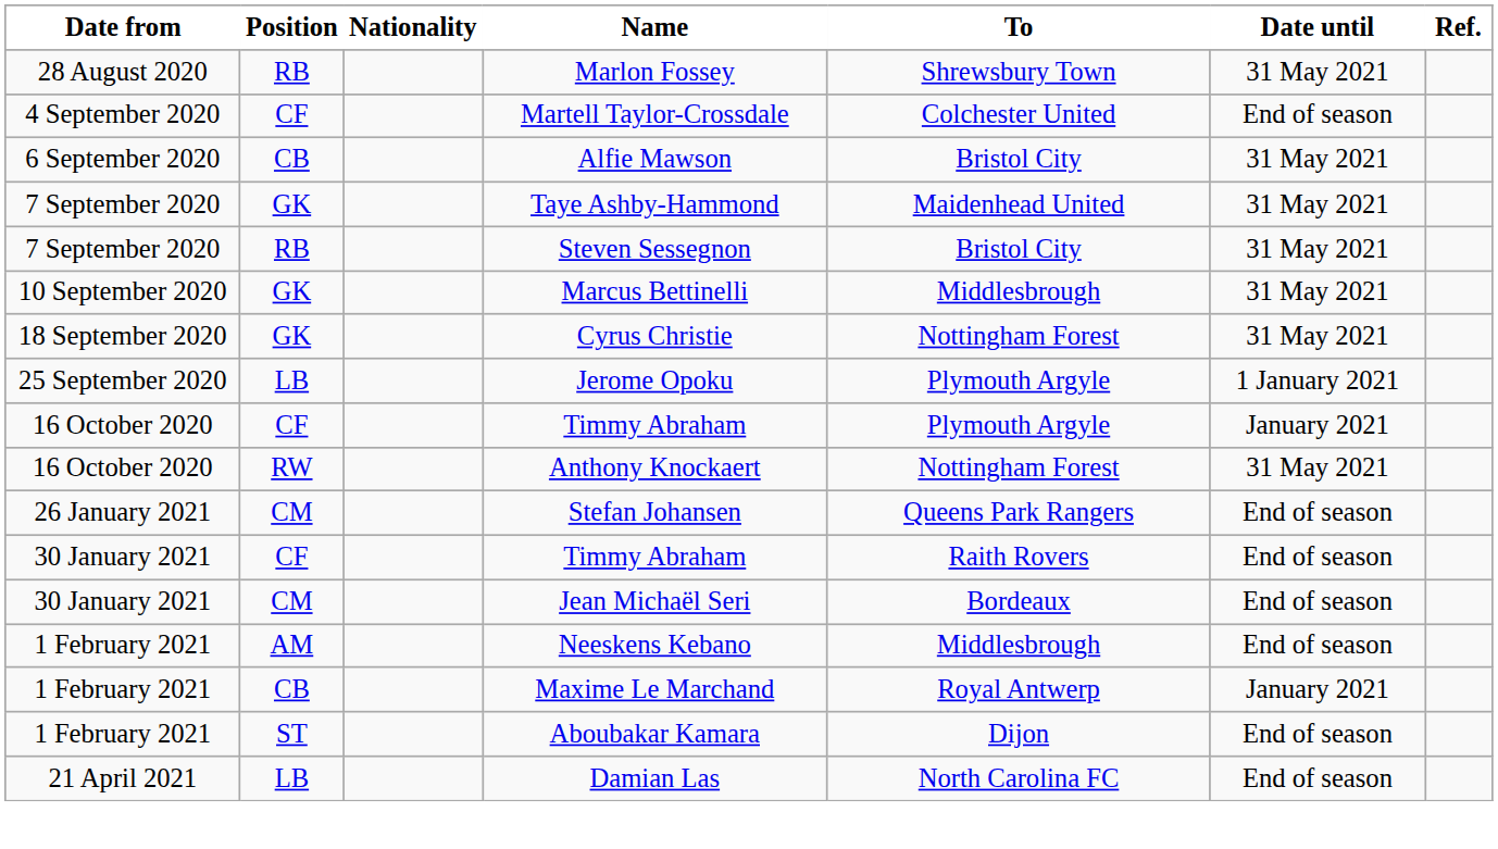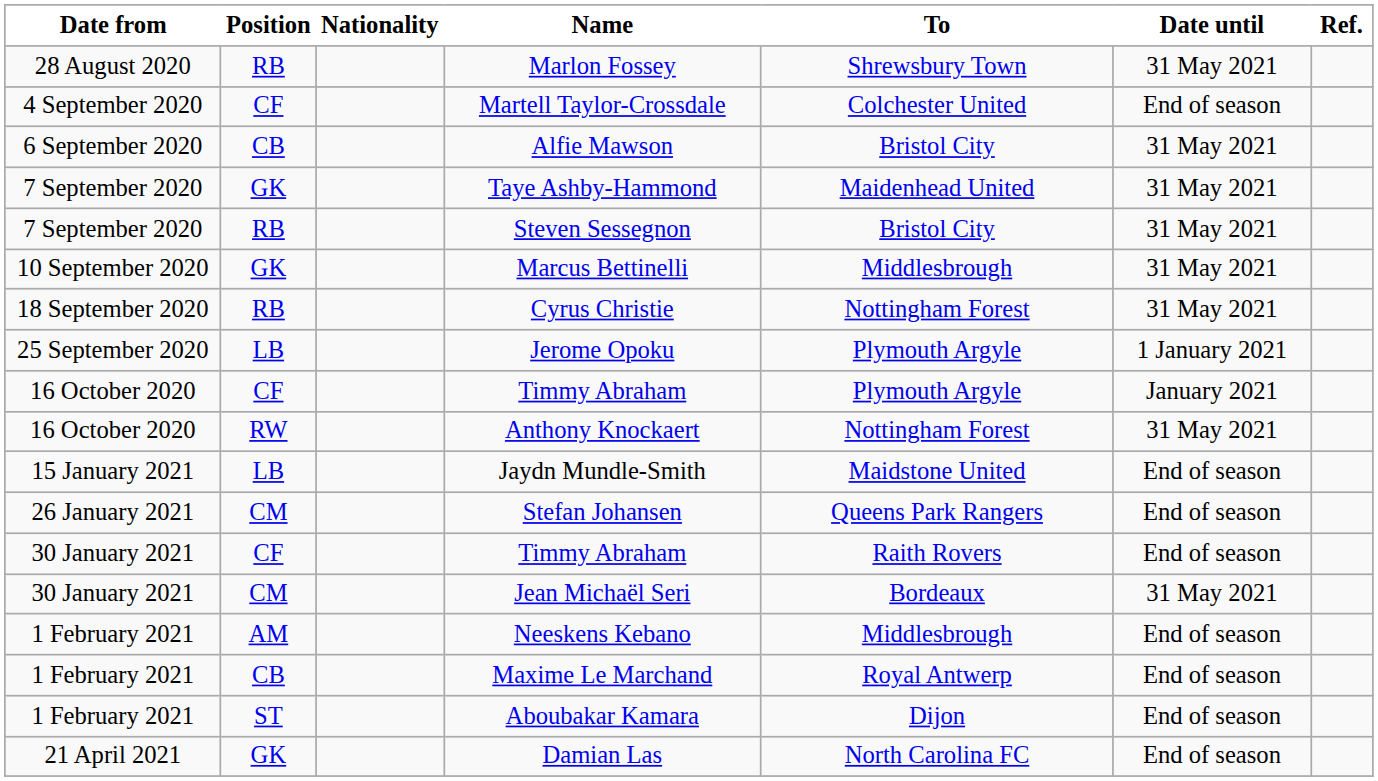Cyrus Christie | Position: GK -> RB
+ row: 15 January 2021 | LB | Jaydn Mundle-Smith | Maidstone United | End of season
Jean Michaël Seri | Date until: End of season -> 31 May 2021
Maxime Le Marchand | Date until: January 2021 -> End of season
Damian Las | Position: LB -> GK
